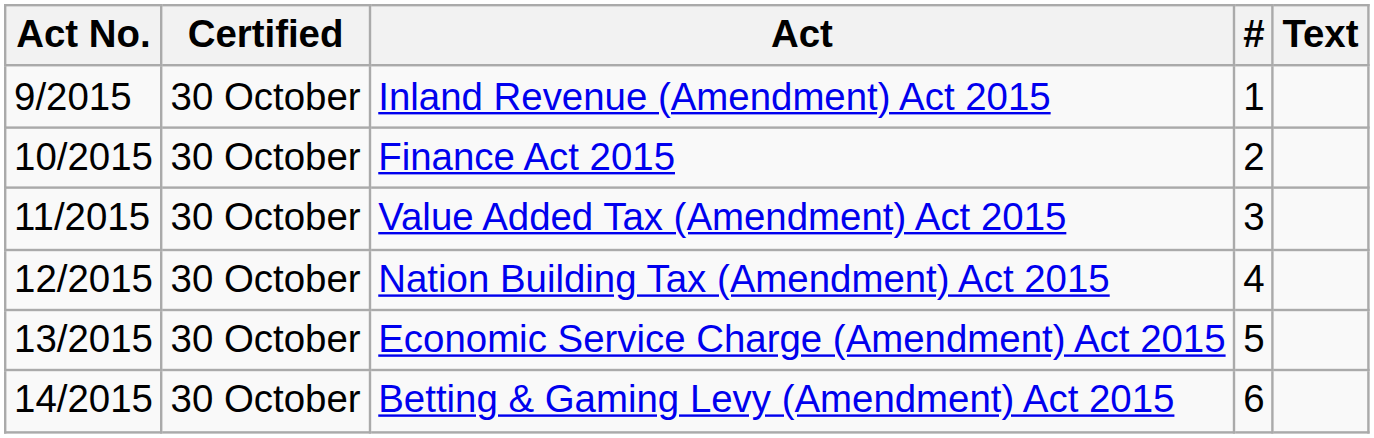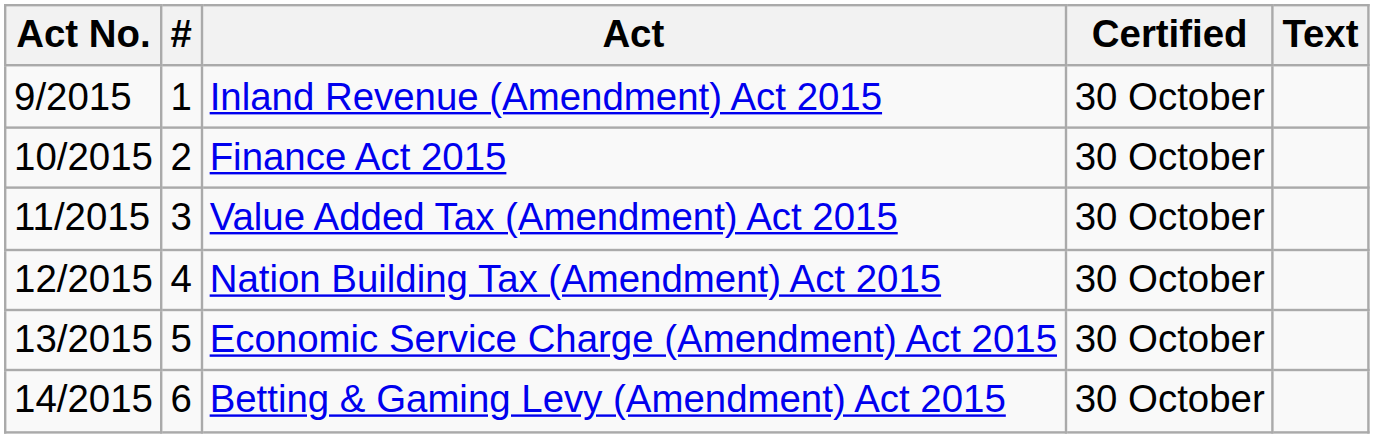columns swapped: # <-> Certified
